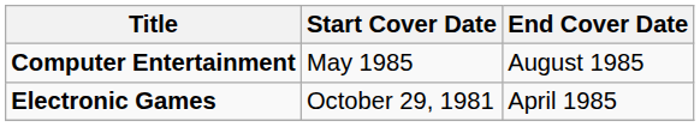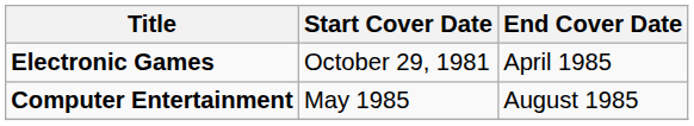rows swapped: Electronic Games <-> Computer Entertainment
